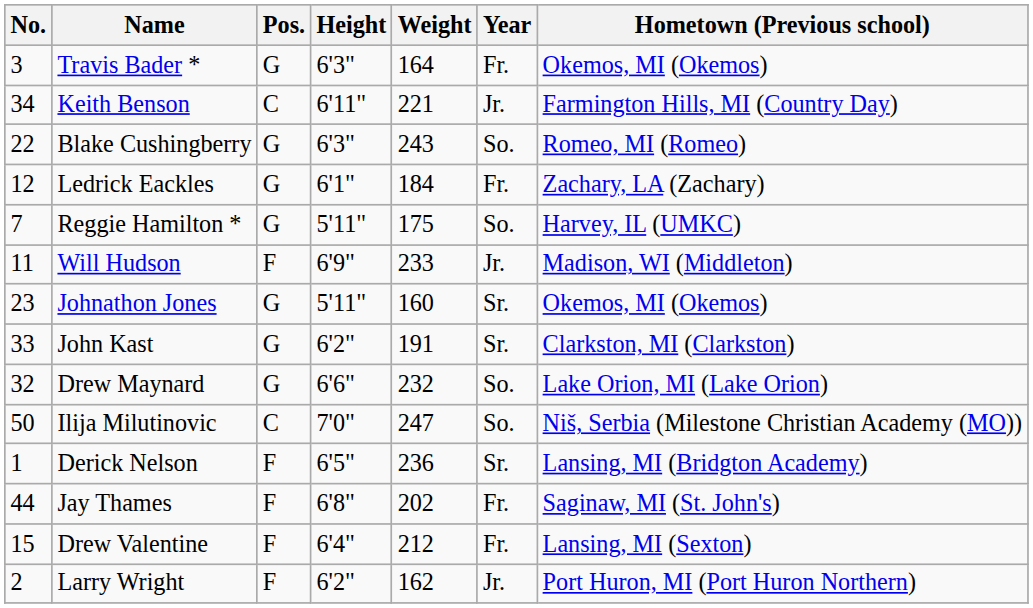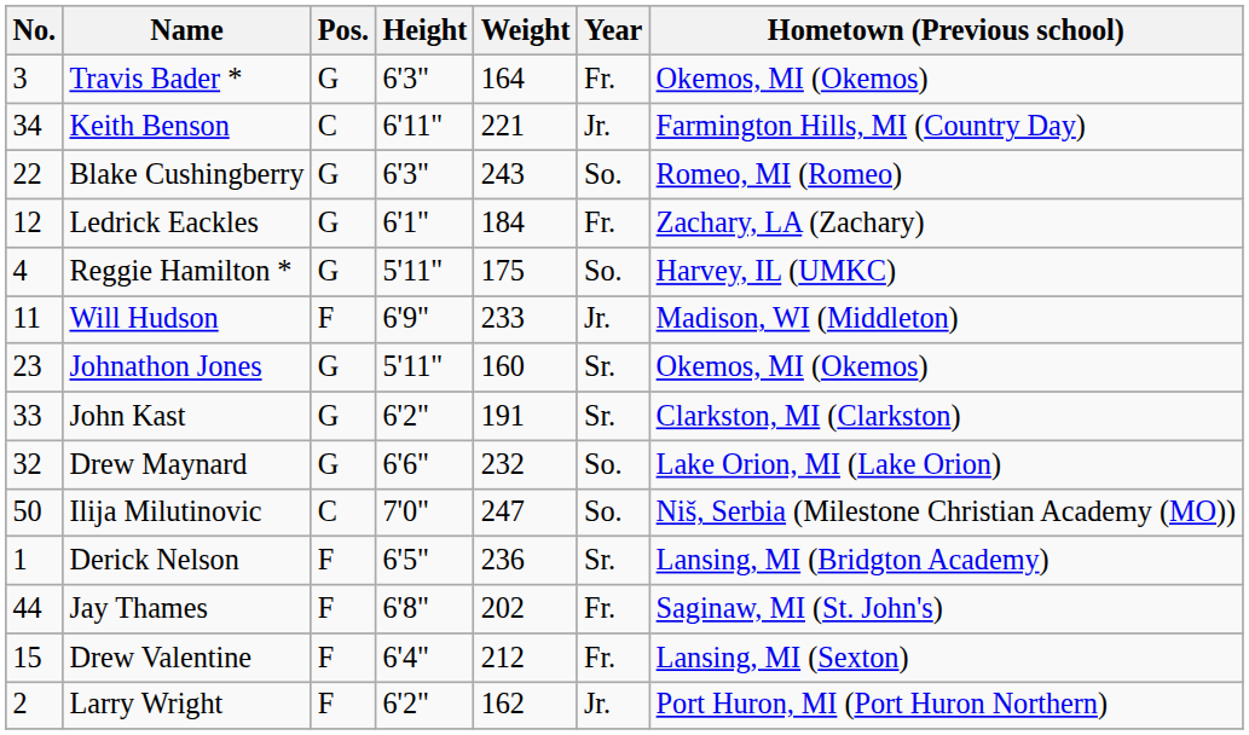Reggie Hamilton * | No.: 7 -> 4
